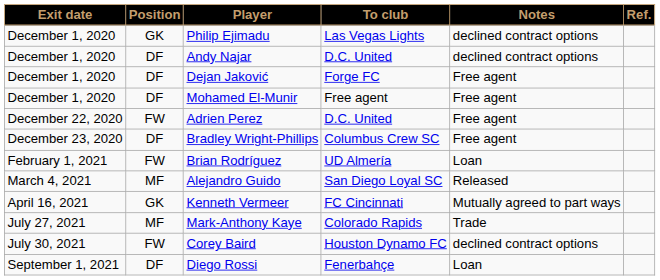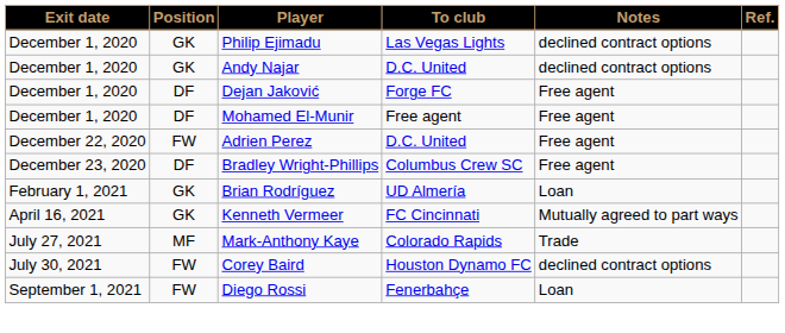Andy Najar | Position: DF -> GK
Brian Rodríguez | Position: FW -> GK
- row: March 4, 2021 | MF | Alejandro Guido | San Diego Loyal SC | Released
Diego Rossi | Position: DF -> FW
